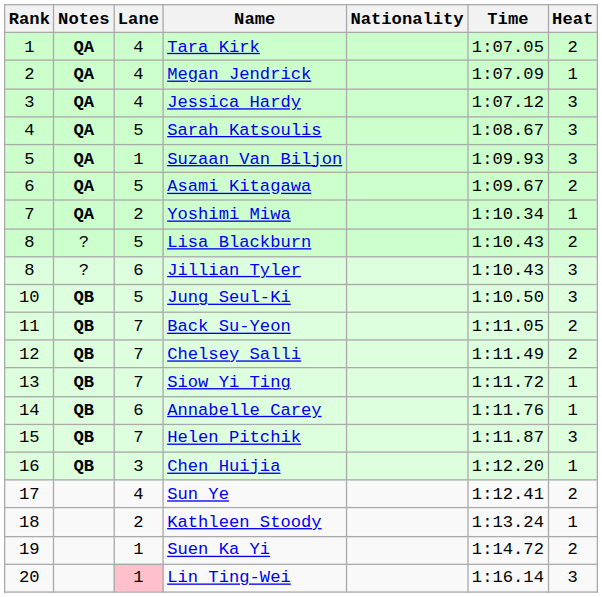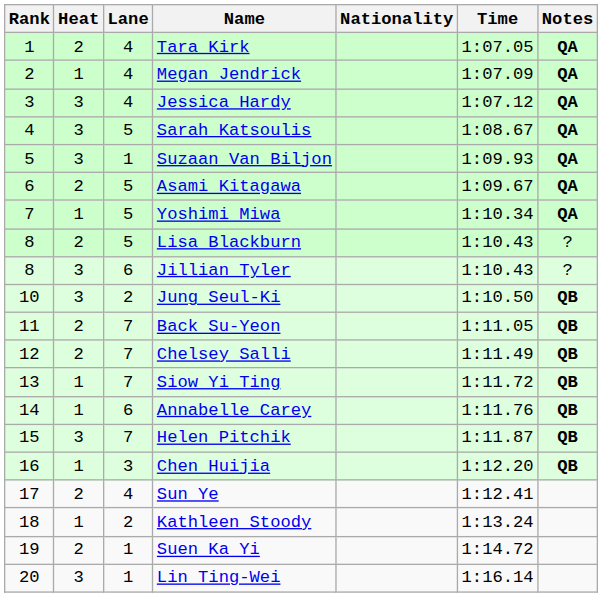columns swapped: Heat <-> Notes
Yoshimi Miwa | Lane: 2 -> 5
Jung Seul-Ki | Lane: 5 -> 2
Lin Ting-Wei | Lane: pink background -> no background
